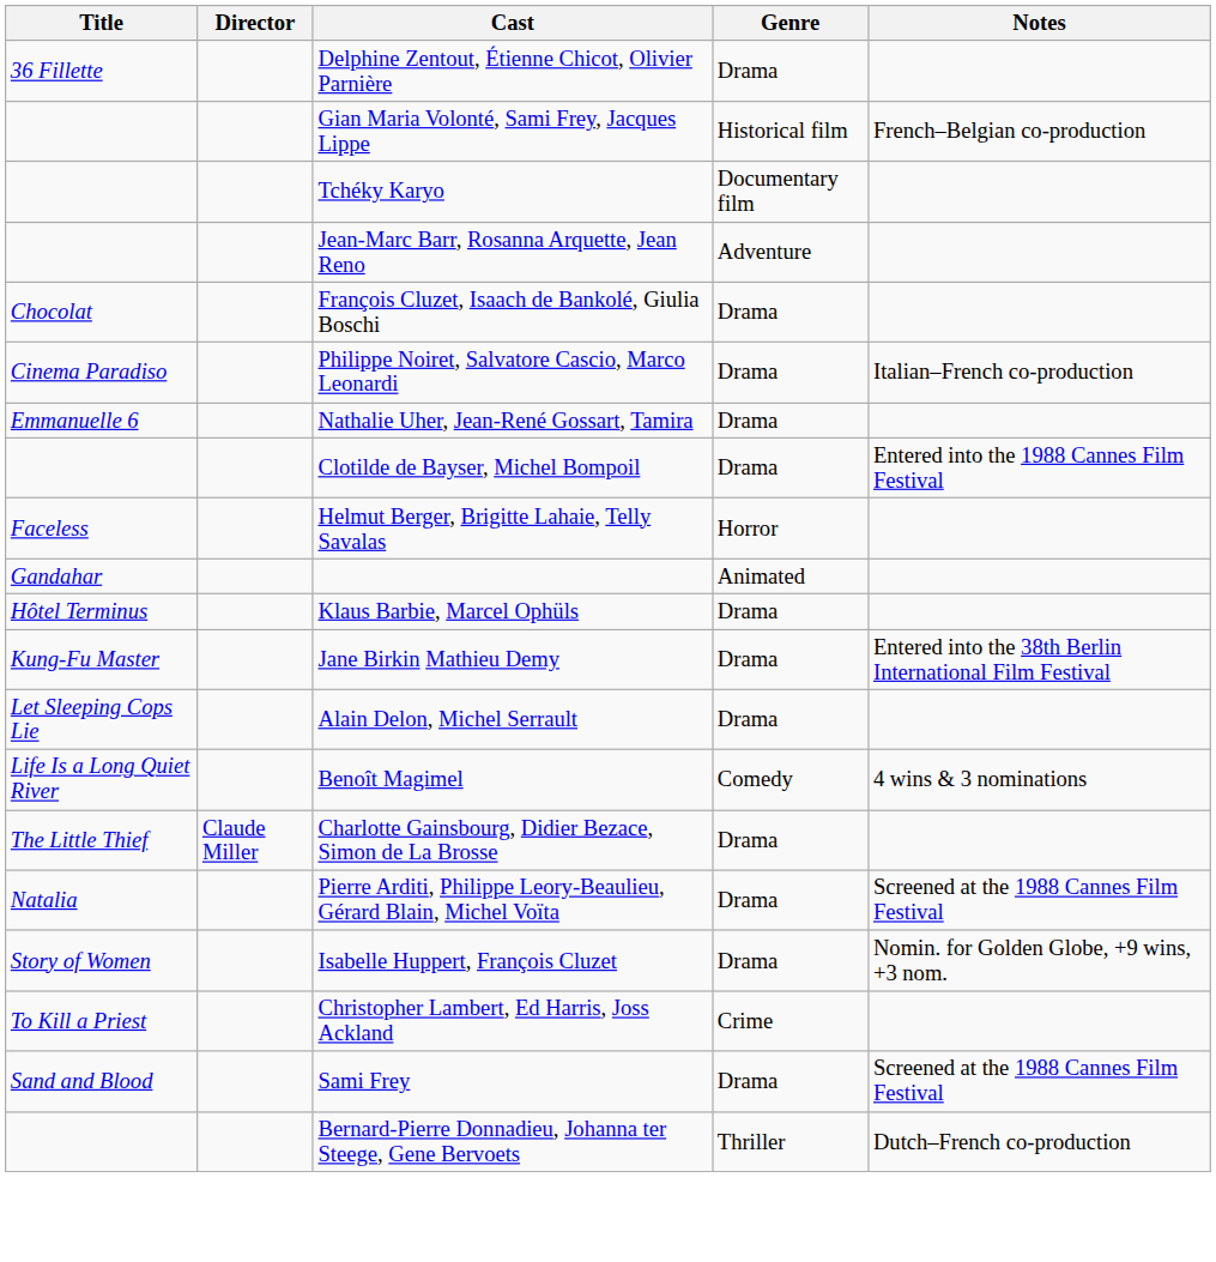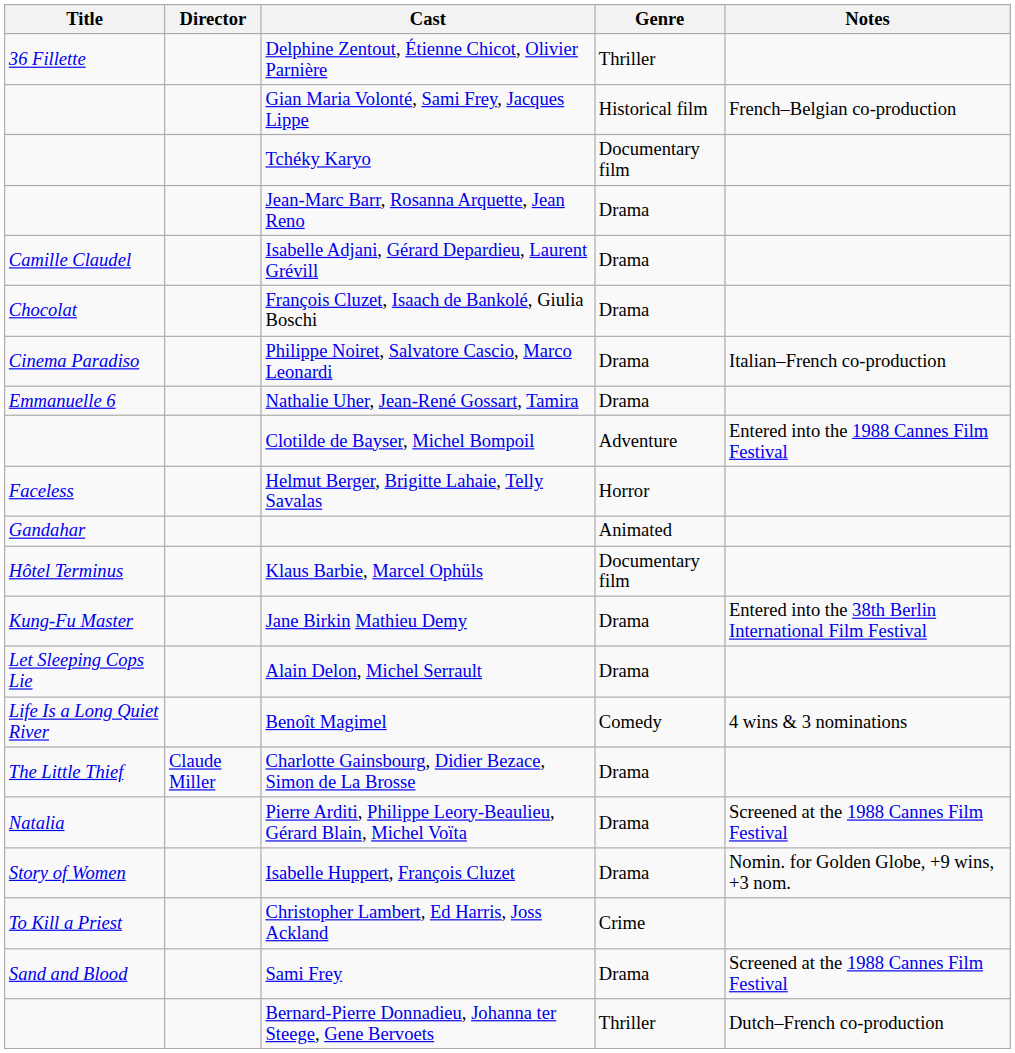Delphine Zentout, Étienne Chicot, Olivier Parnière | Genre: Drama -> Thriller
Jean-Marc Barr, Rosanna Arquette, Jean Reno | Genre: Adventure -> Drama
+ row: Camille Claudel | Isabelle Adjani, Gérard Depardieu, Laurent Grévill | Drama
Clotilde de Bayser, Michel Bompoil | Genre: Drama -> Adventure
Klaus Barbie, Marcel Ophüls | Genre: Drama -> Documentary film
